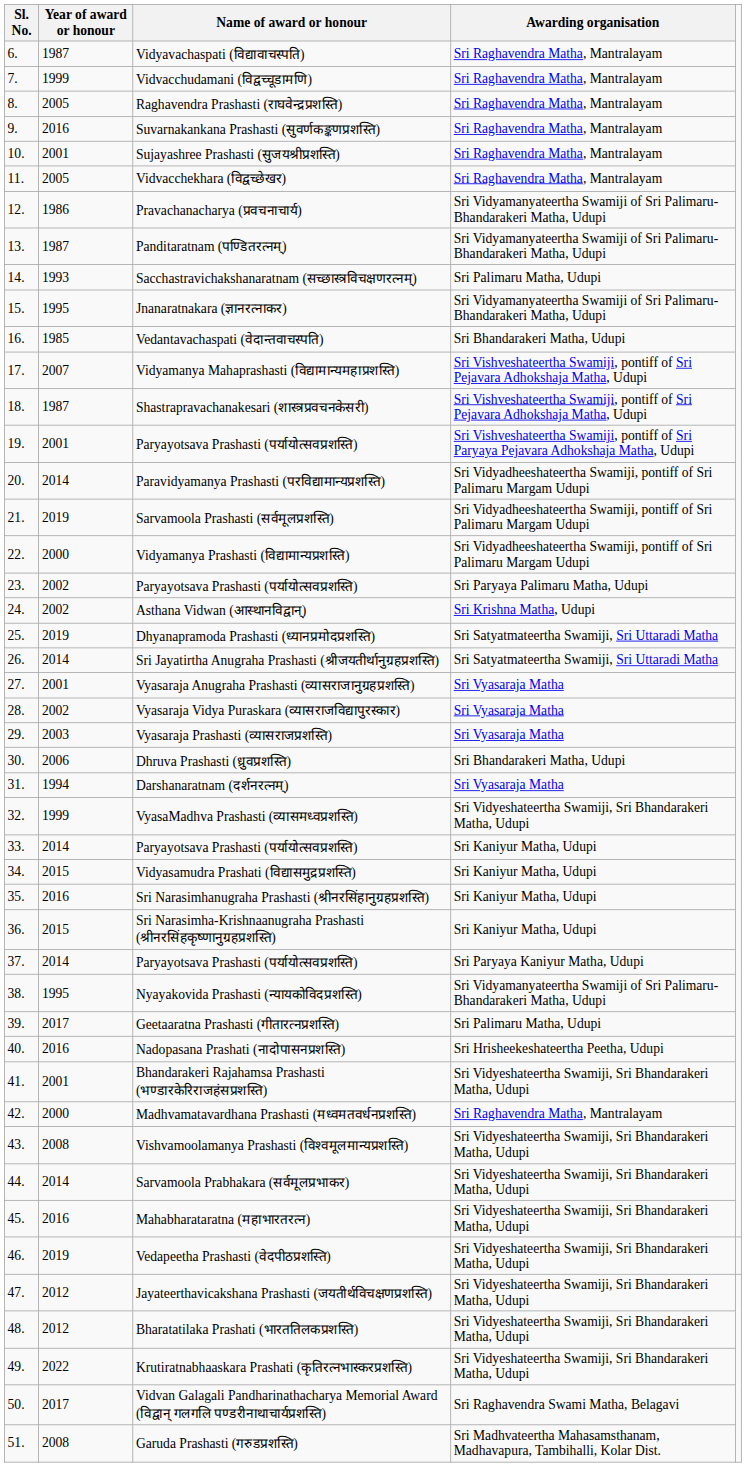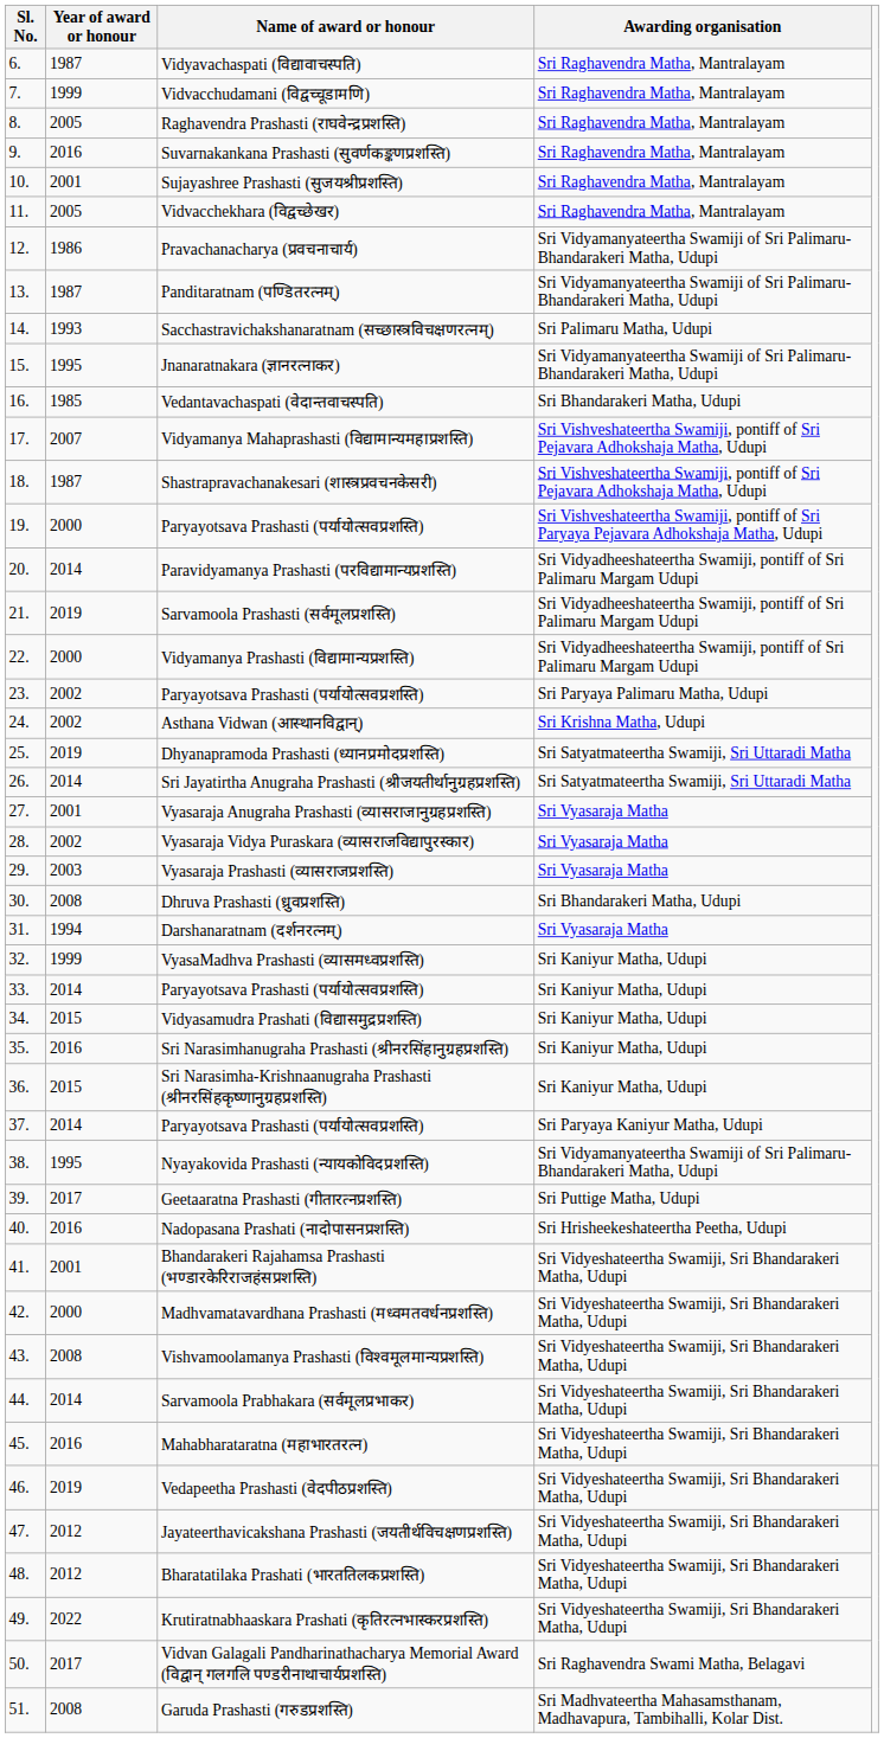19. / Paryayotsava Prashasti (पर्यायोत्सवप्रशस्ति) | Year of award or honour: 2001 -> 2000
Dhruva Prashasti (ध्रुवप्रशस्ति) | Year of award or honour: 2006 -> 2008
VyasaMadhva Prashasti (व्यासमध्वप्रशस्ति) | Awarding organisation: Sri Vidyeshateertha Swamiji, Sri Bhandarakeri Matha, Udupi -> Sri Kaniyur Matha, Udupi
Geetaaratna Prashasti (गीतारत्नप्रशस्ति) | Awarding organisation: Sri Palimaru Matha, Udupi -> Sri Puttige Matha, Udupi
Madhvamatavardhana Prashasti (मध्वमतवर्धनप्रशस्ति) | Awarding organisation: Sri Raghavendra Matha, Mantralayam -> Sri Vidyeshateertha Swamiji, Sri Bhandarakeri Matha, Udupi
